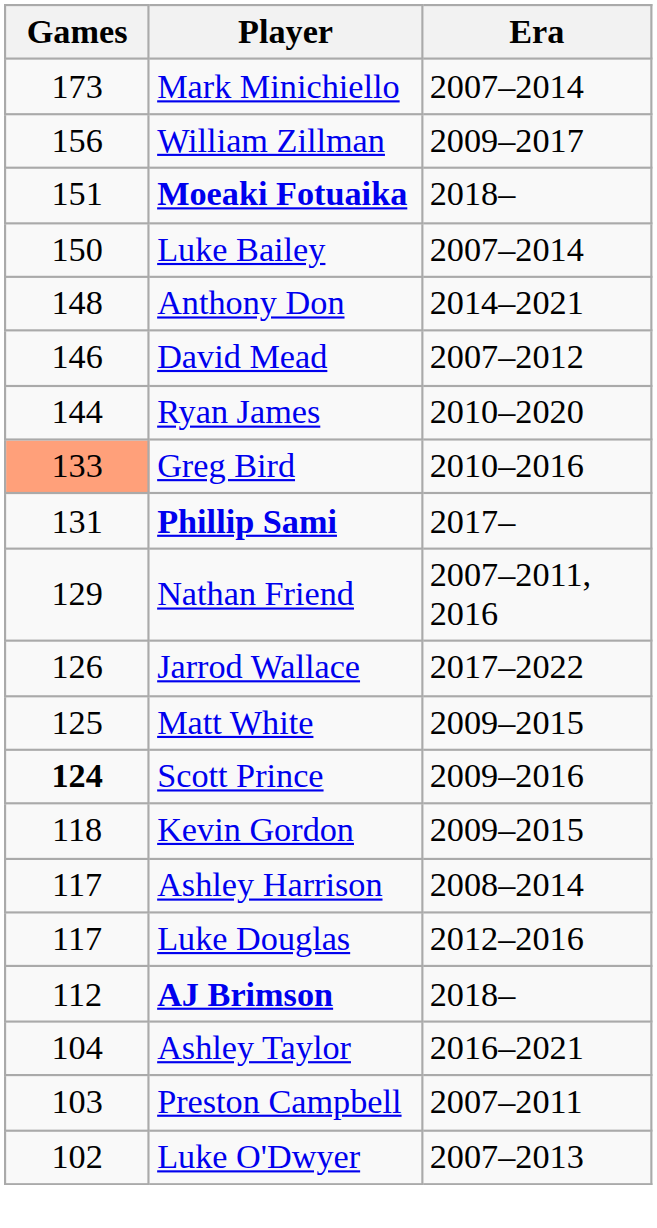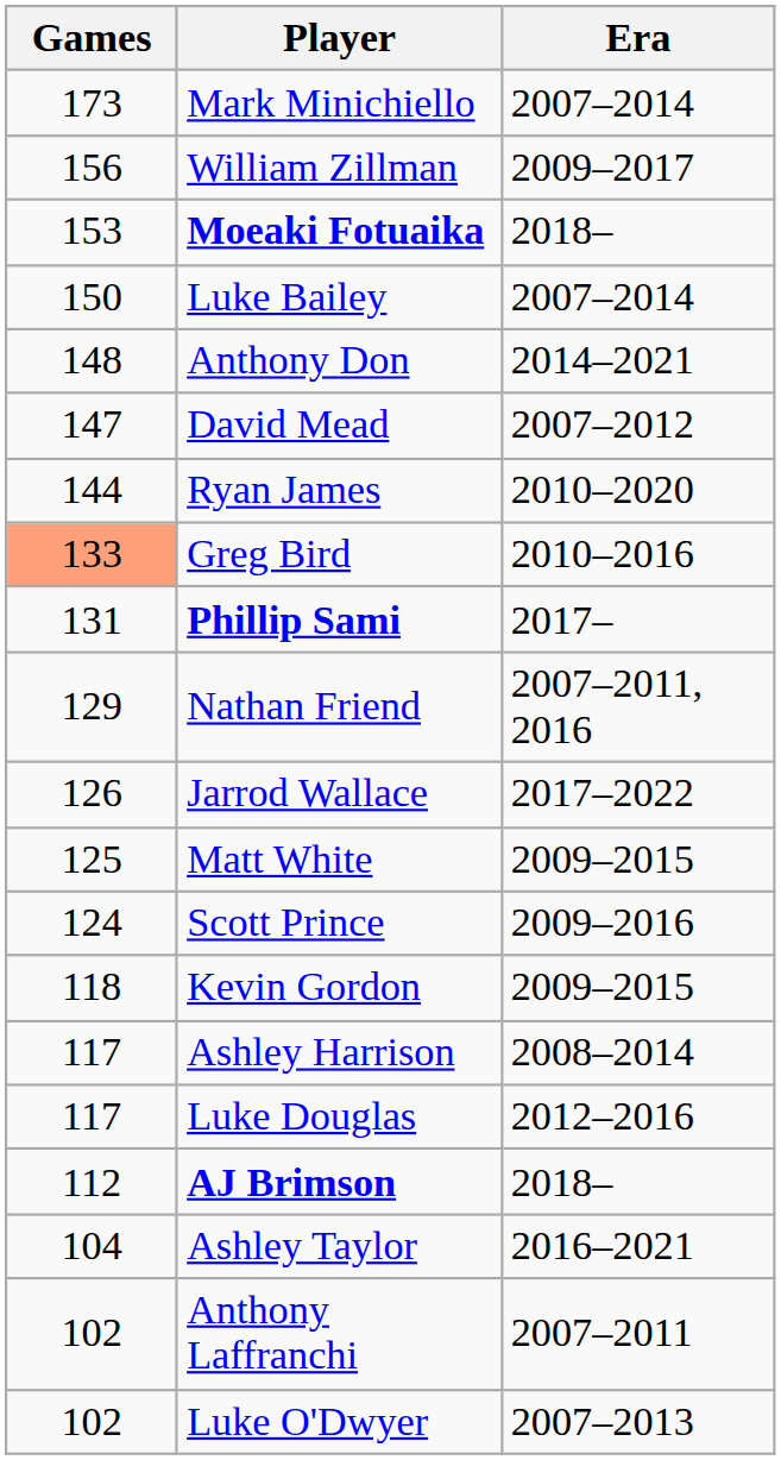Moeaki Fotuaika | Games: 151 -> 153
David Mead | Games: 146 -> 147
Scott Prince | Games: bold -> normal
- row: 103 | Preston Campbell | 2007–2011
+ row: 102 | Anthony Laffranchi | 2007–2011
